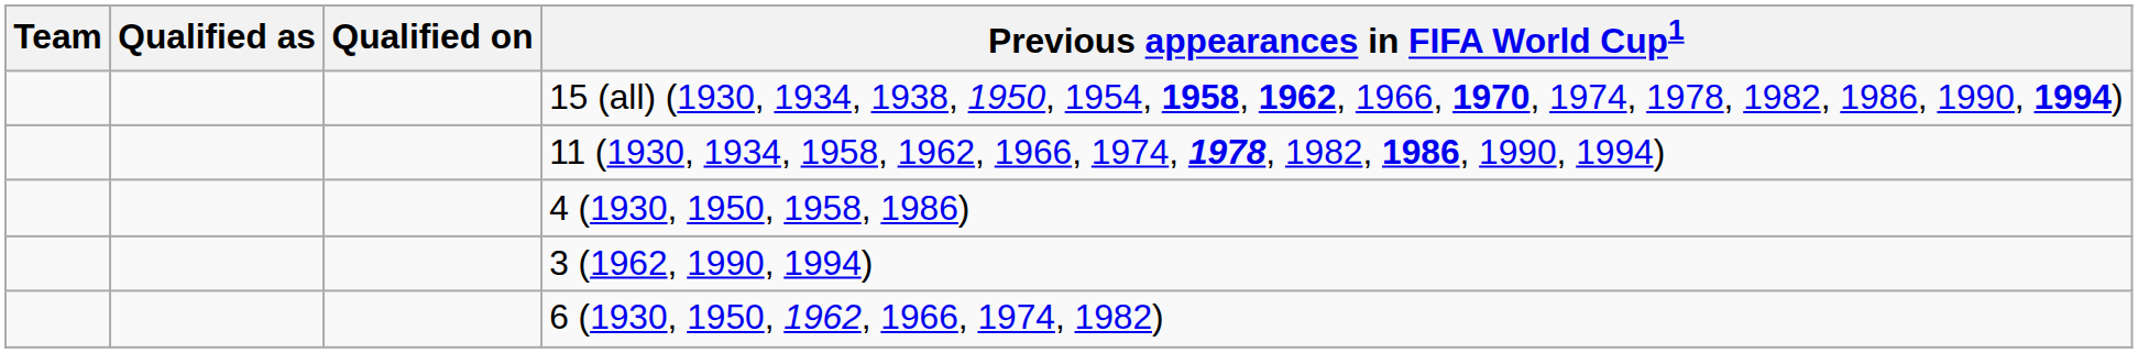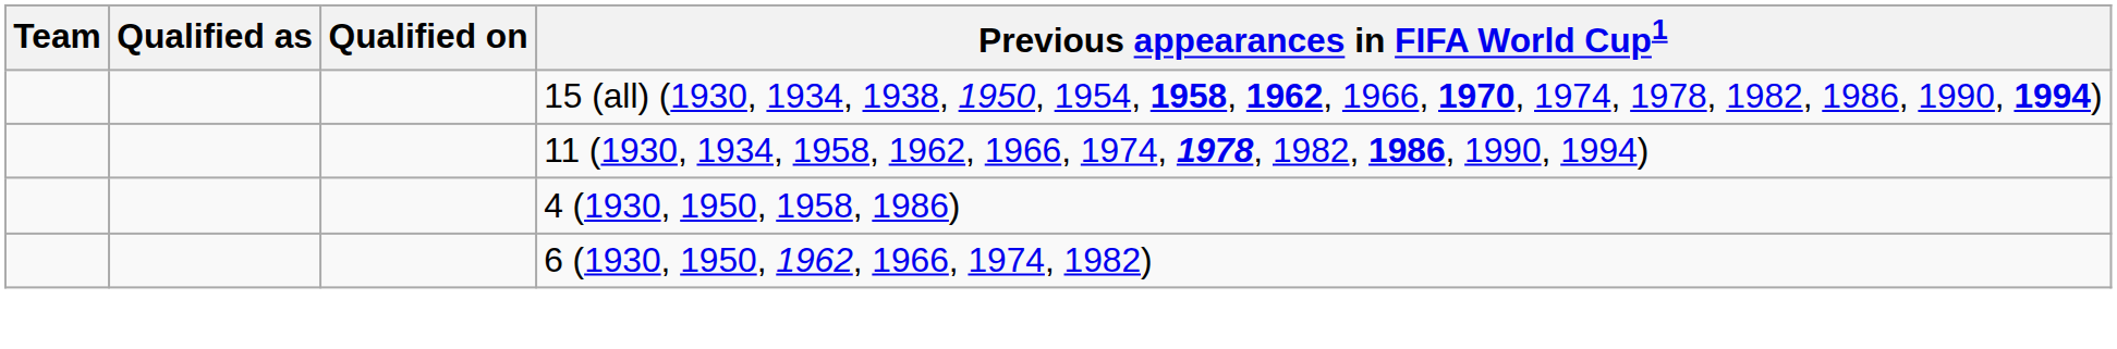- row: 3 (1962, 1990, 1994)
